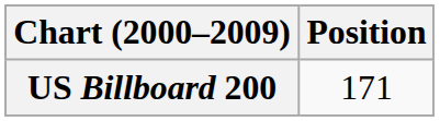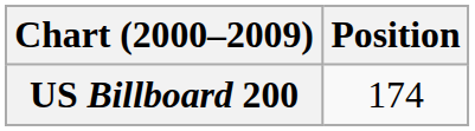US Billboard 200 | Position: 171 -> 174
